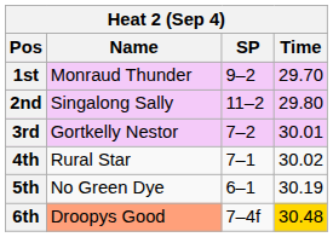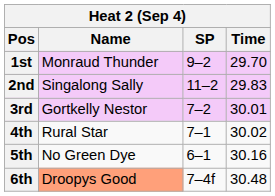2nd | Time: 29.80 -> 29.83
5th | Time: 30.19 -> 30.16
6th | Time: gold background -> no background
